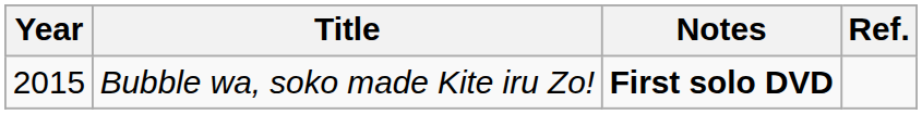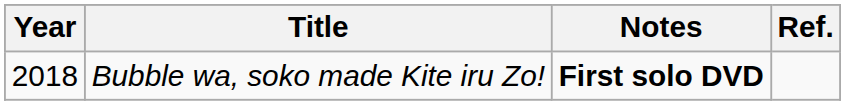Bubble wa, soko made Kite iru Zo! | Year: 2015 -> 2018
